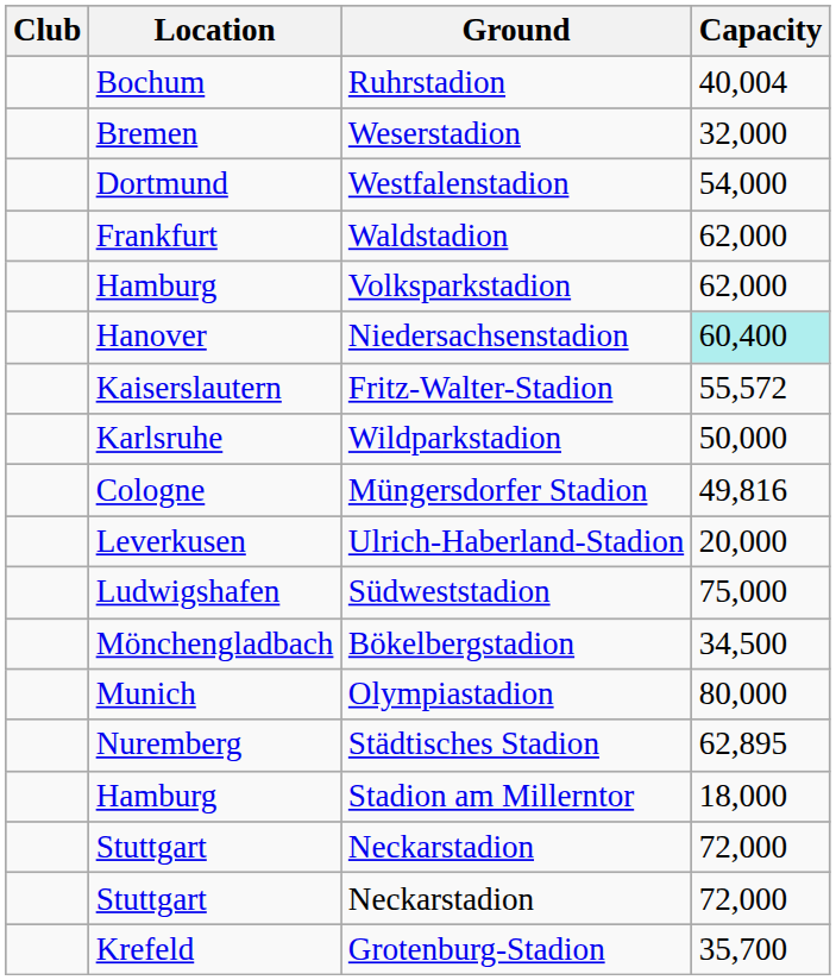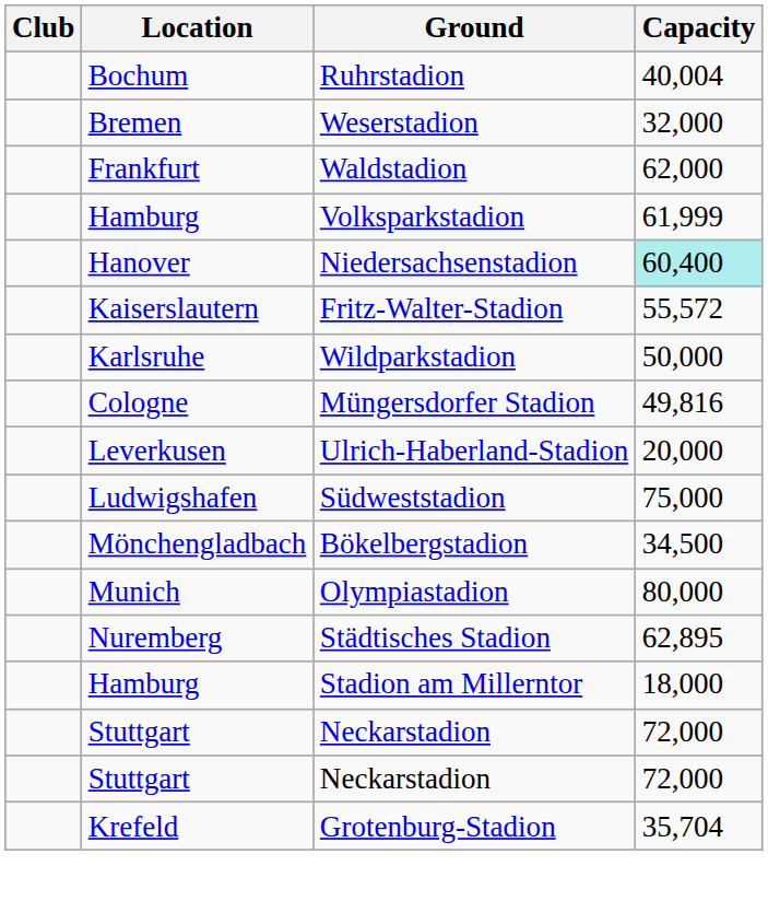- row: Dortmund | Westfalenstadion | 54,000
Volksparkstadion | Capacity: 62,000 -> 61,999
Grotenburg-Stadion | Capacity: 35,700 -> 35,704
